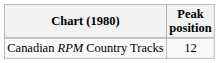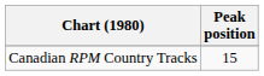Canadian RPM Country Tracks | Peak position: 12 -> 15
